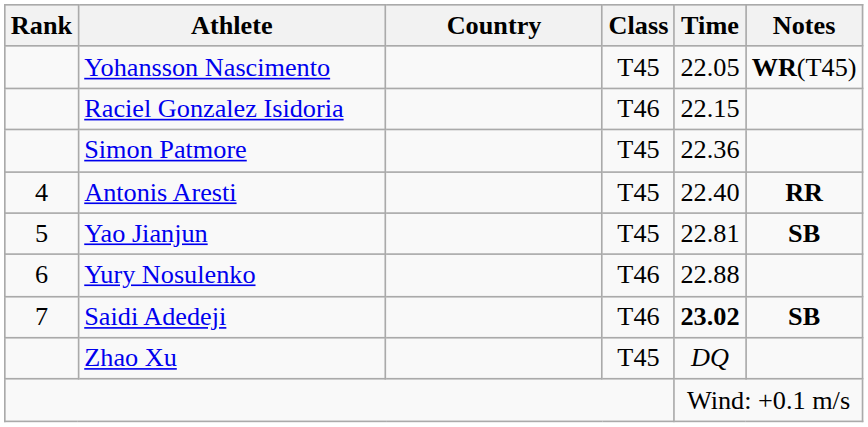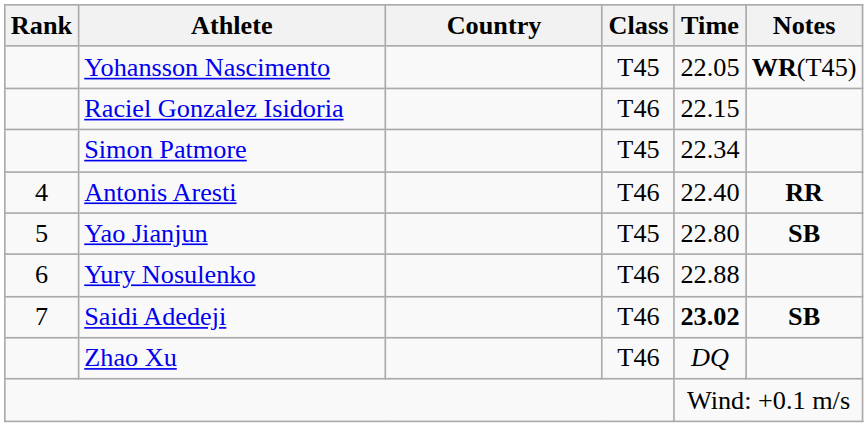Simon Patmore | Time: 22.36 -> 22.34
Antonis Aresti | Class: T45 -> T46
Yao Jianjun | Time: 22.81 -> 22.80
Zhao Xu | Class: T45 -> T46
